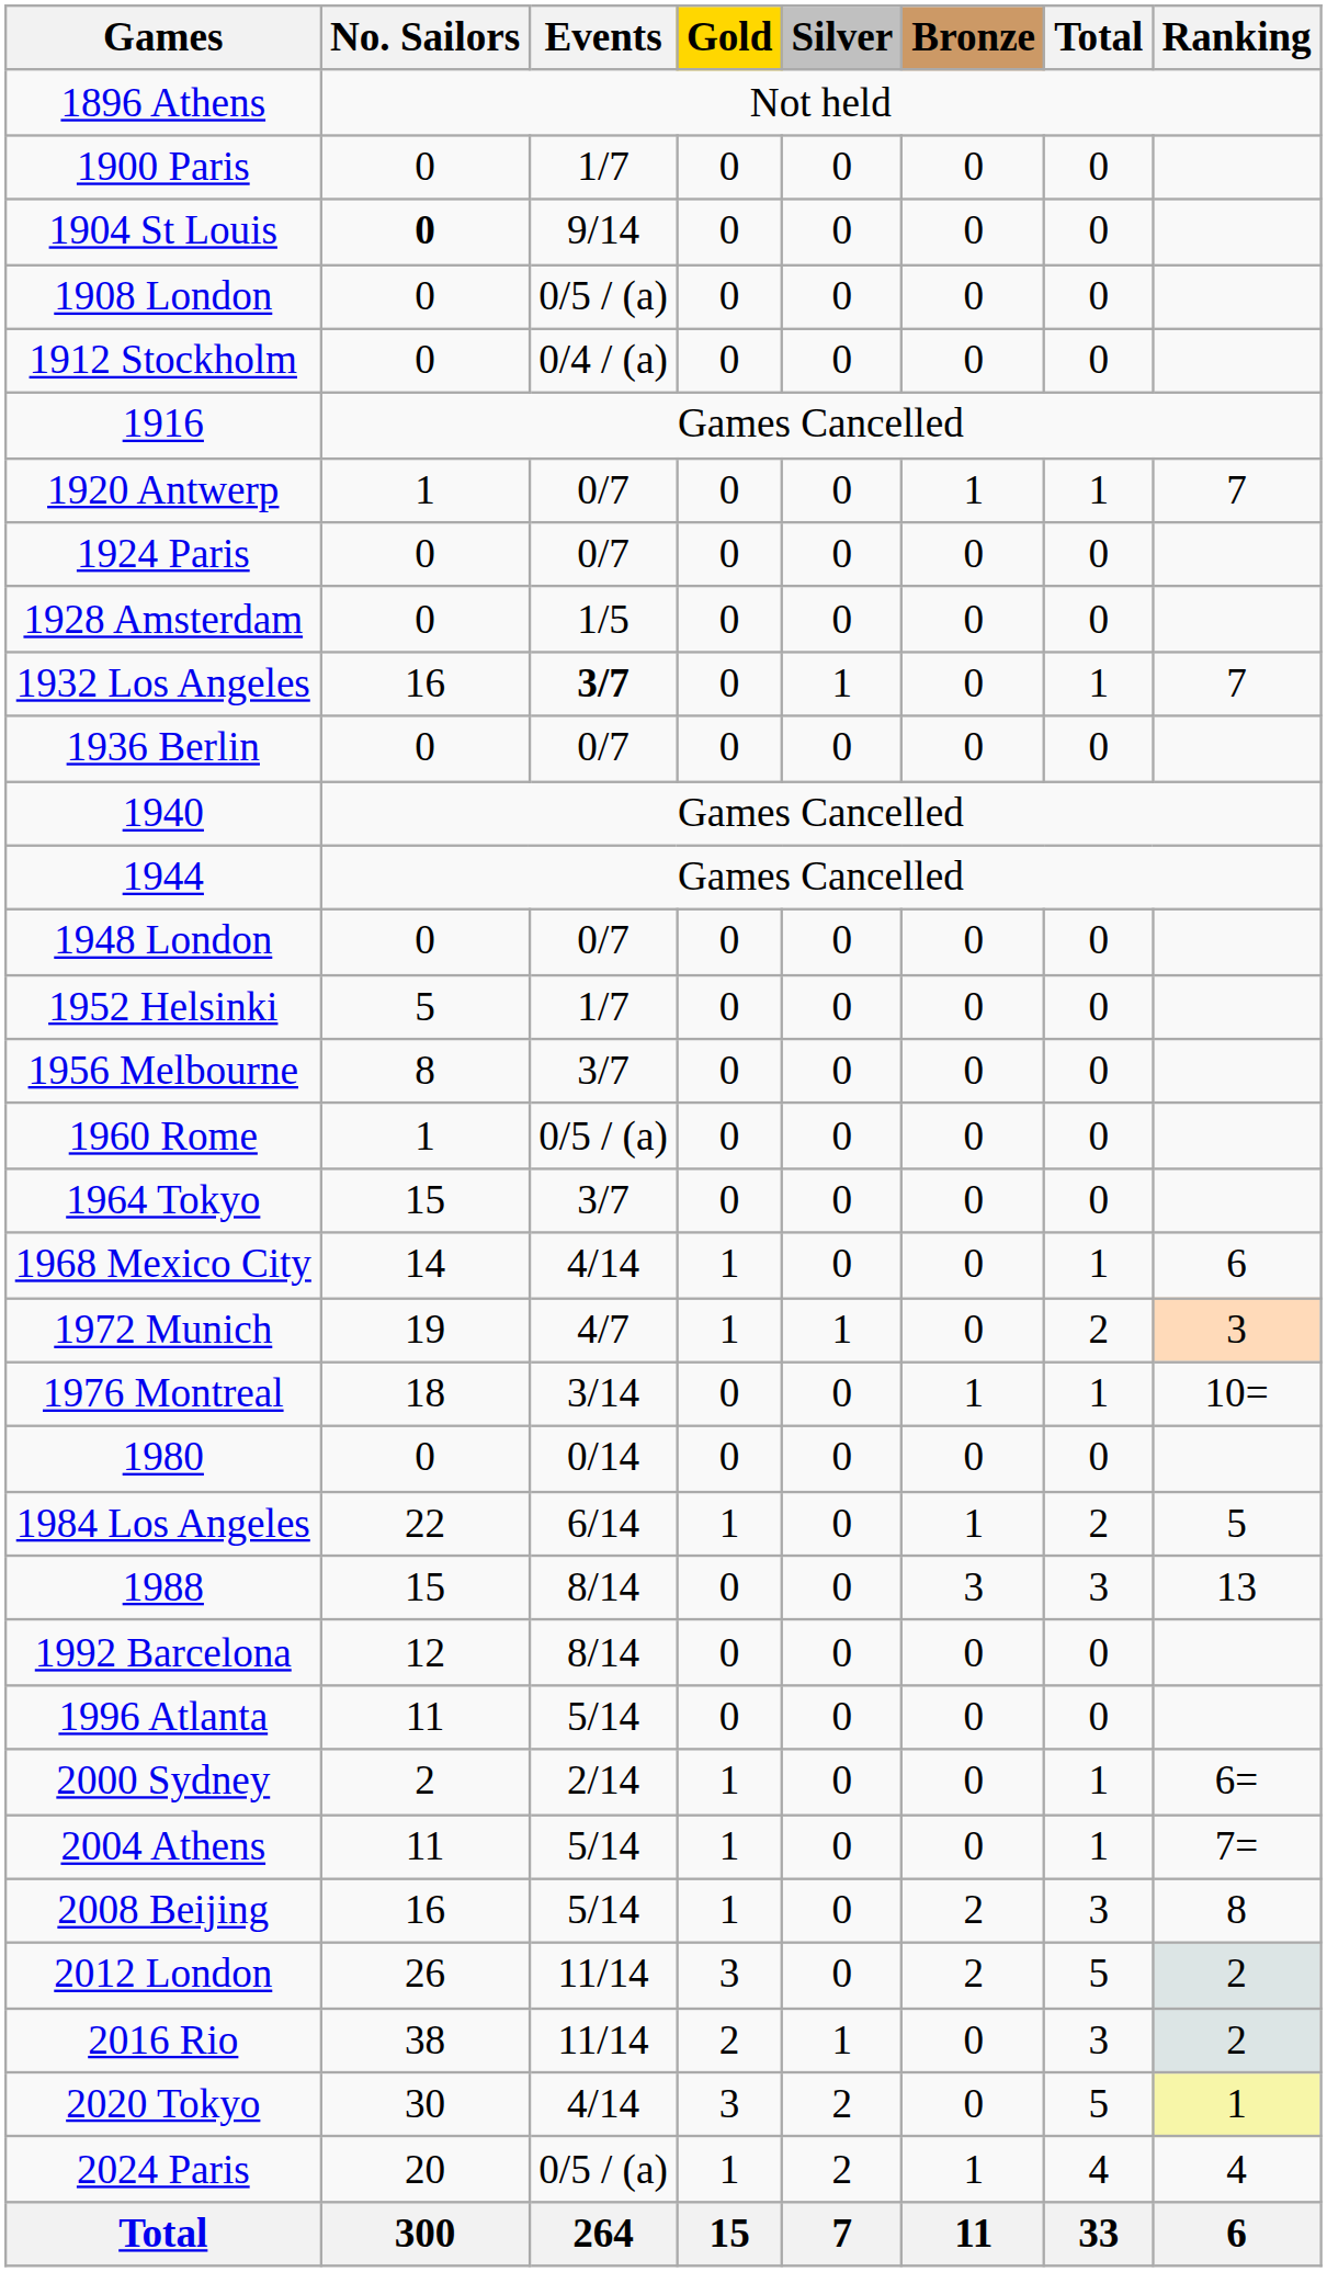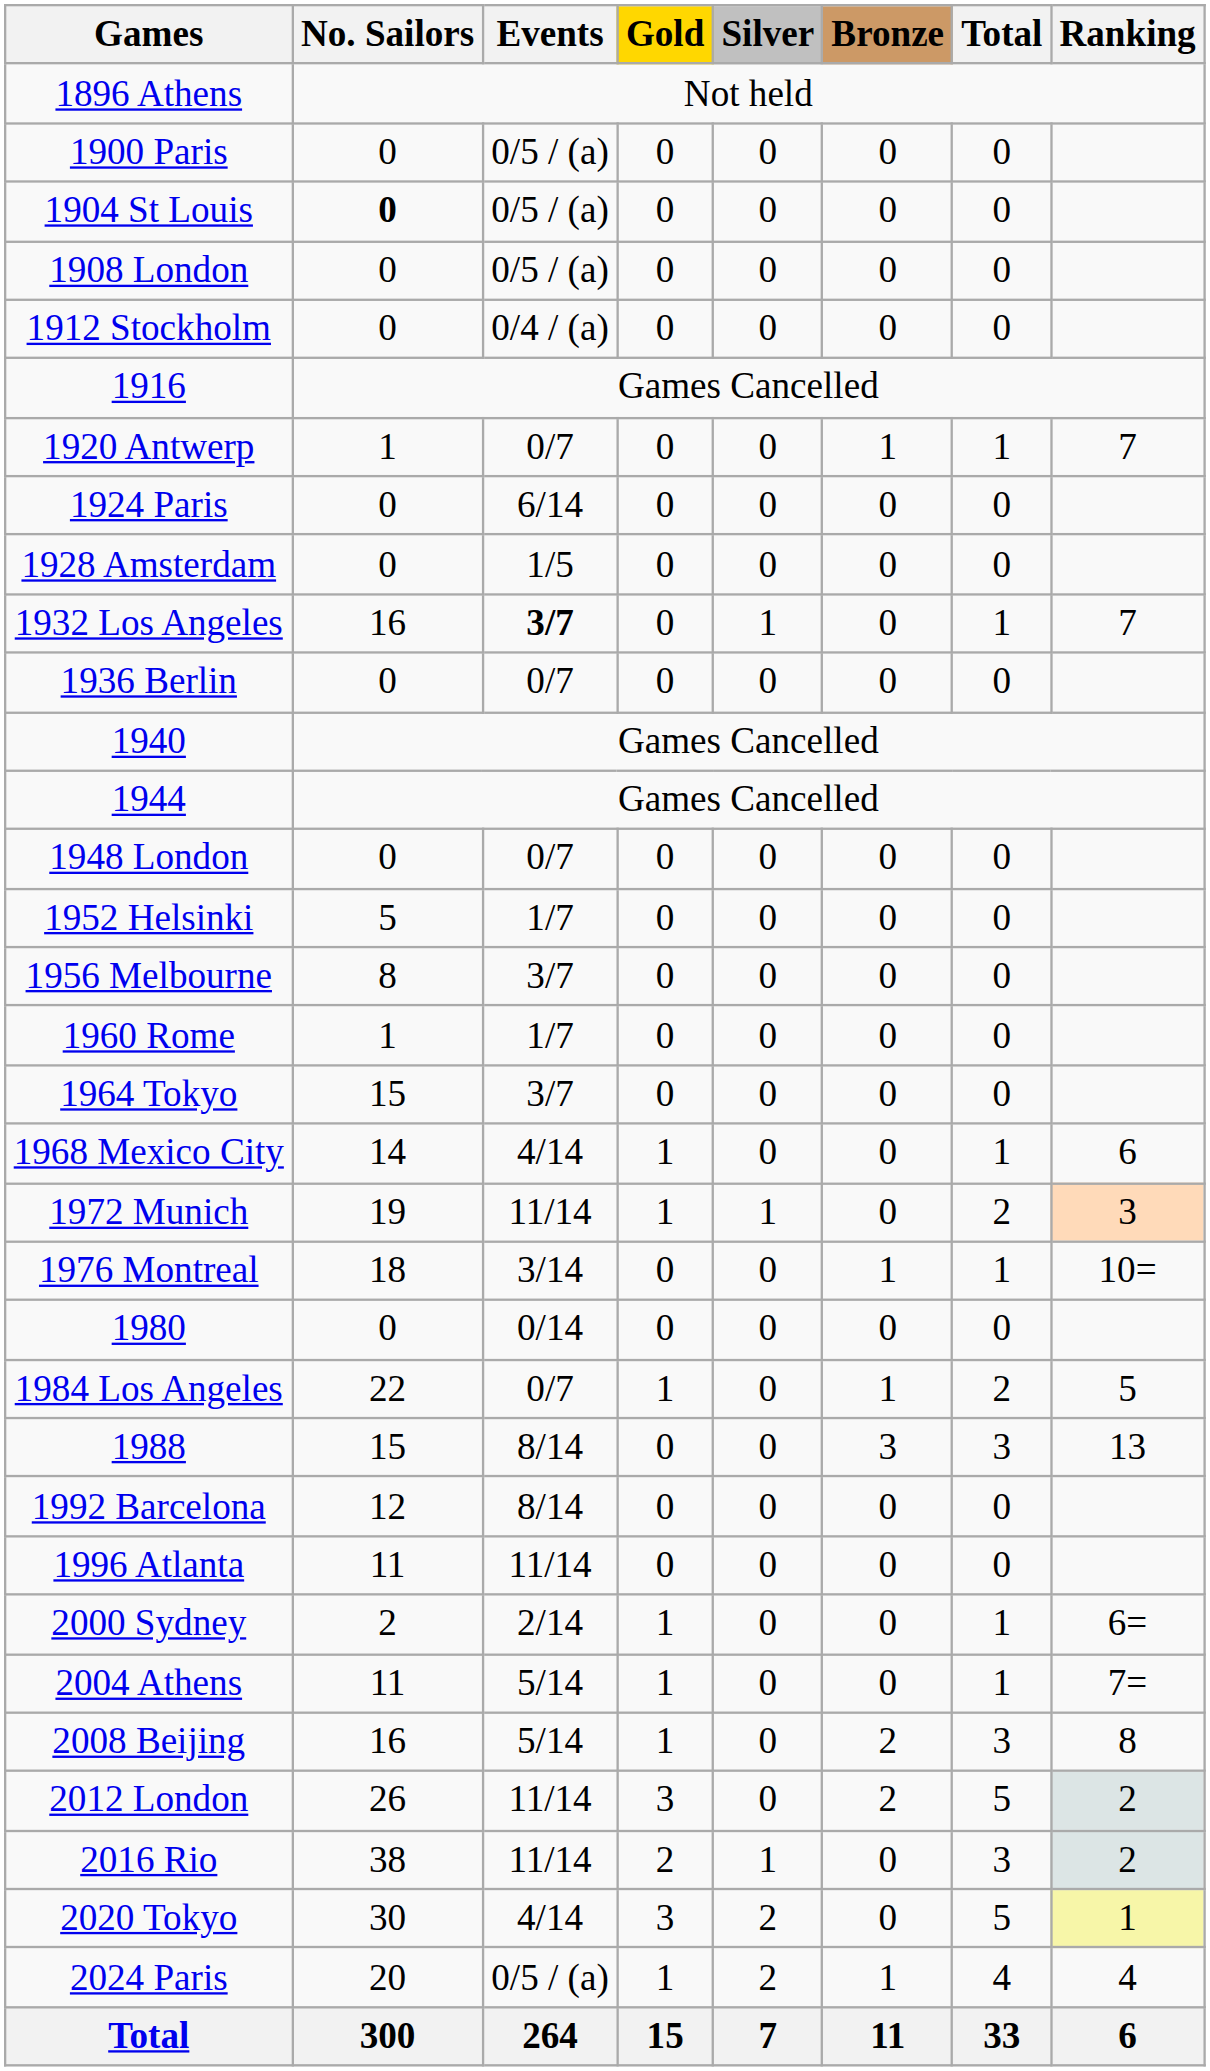1900 Paris | Events: 1/7 -> 0/5 / (a)
1904 St Louis | Events: 9/14 -> 0/5 / (a)
1924 Paris | Events: 0/7 -> 6/14
1960 Rome | Events: 0/5 / (a) -> 1/7
1972 Munich | Events: 4/7 -> 11/14
1984 Los Angeles | Events: 6/14 -> 0/7
1996 Atlanta | Events: 5/14 -> 11/14
